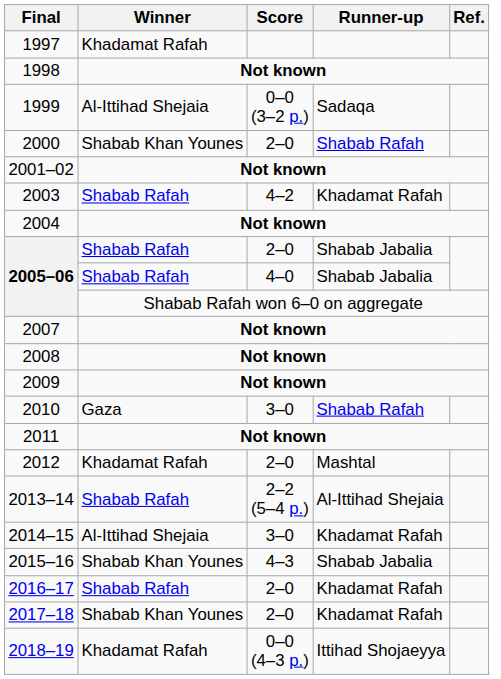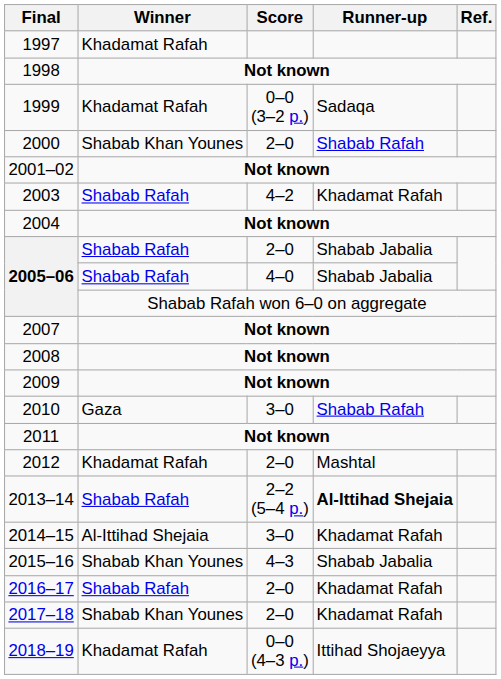1999 | Winner: Al-Ittihad Shejaia -> Khadamat Rafah
2013–14 | Runner-up: normal -> bold
